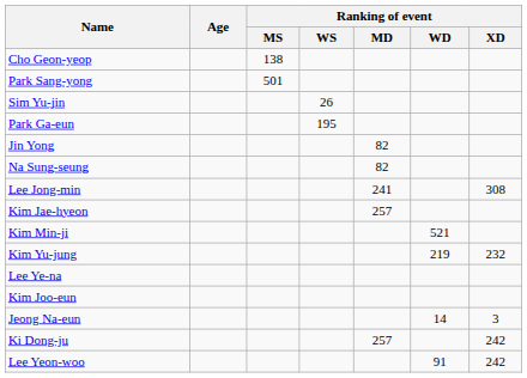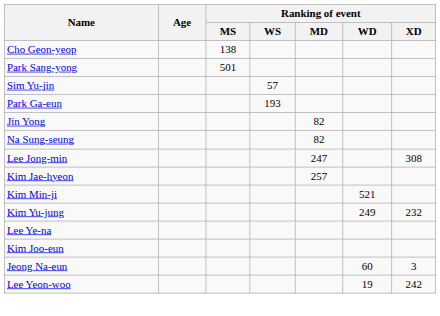Sim Yu-jin | Ranking of event / WS: 26 -> 57
Park Ga-eun | Ranking of event / WS: 195 -> 193
Lee Jong-min | Ranking of event / MD: 241 -> 247
Kim Yu-jung | Ranking of event / WD: 219 -> 249
Jeong Na-eun | Ranking of event / WD: 14 -> 60
- row: Ki Dong-ju | 257 | 242
Lee Yeon-woo | Ranking of event / WD: 91 -> 19
